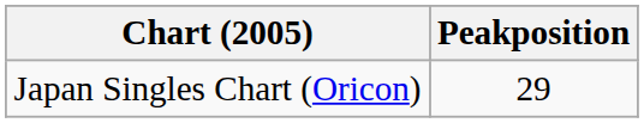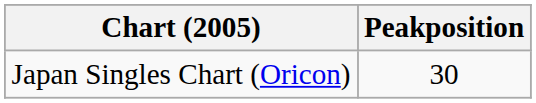Japan Singles Chart (Oricon) | Peakposition: 29 -> 30
